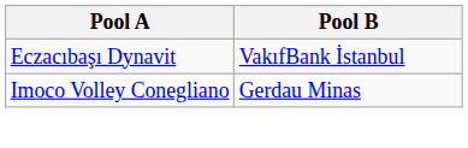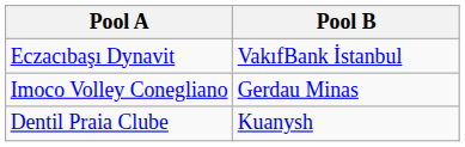+ row: Dentil Praia Clube | Kuanysh
